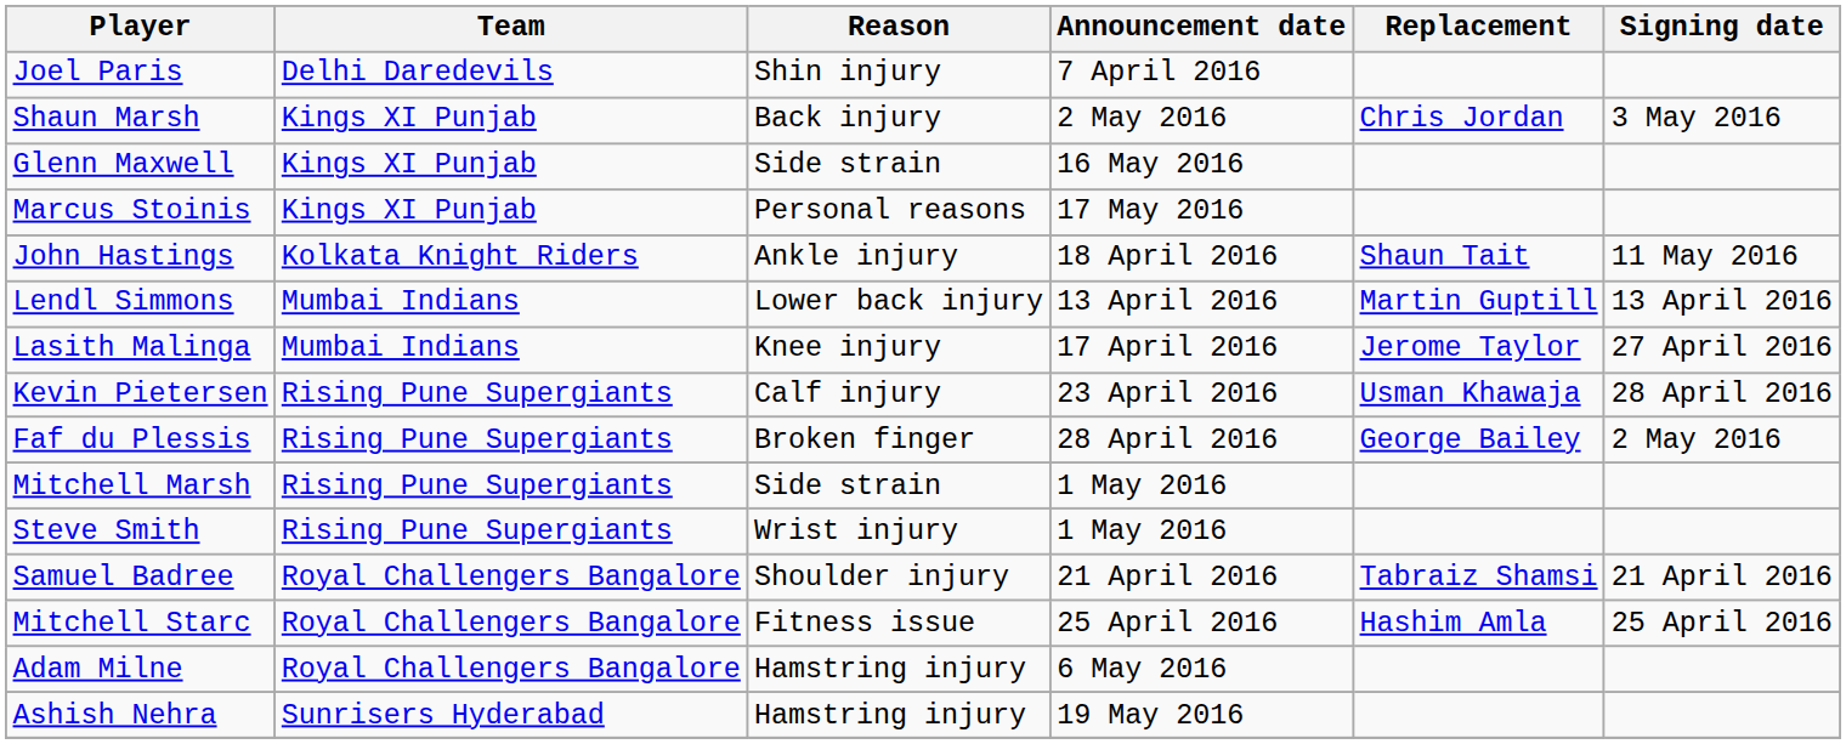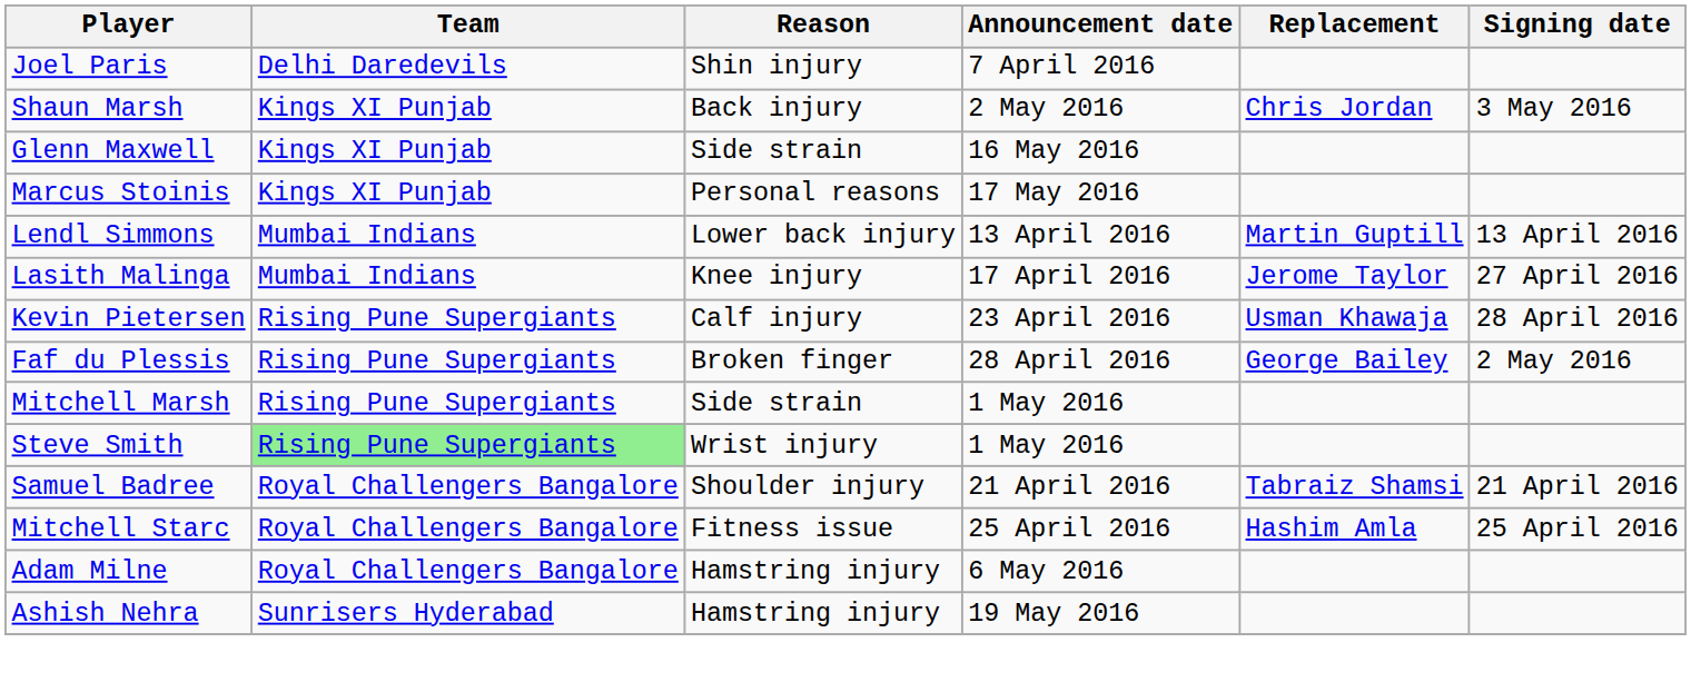- row: John Hastings | Kolkata Knight Riders | Ankle injury | 18 April 2016 | Shaun Tait | 11 May 2016
Steve Smith | Team: no background -> lightgreen background
